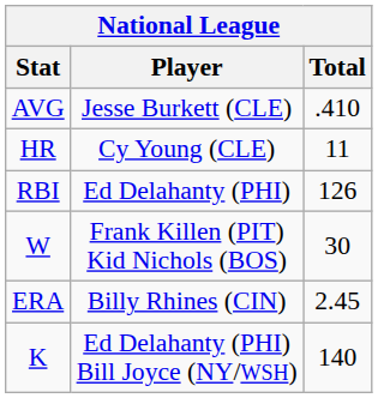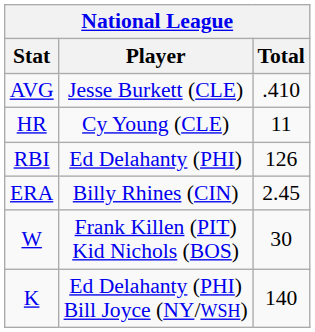rows swapped: W <-> ERA
